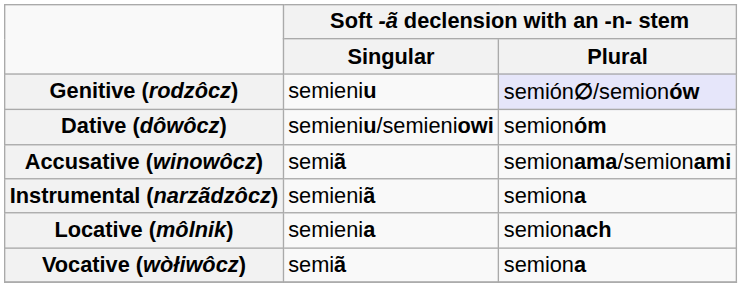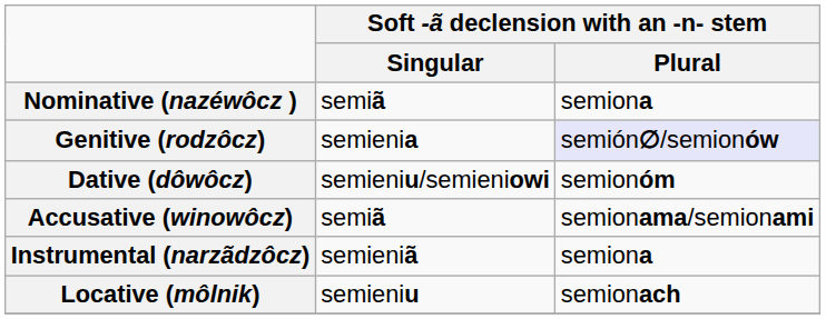+ row: Nominative (nazéwôcz ) | semiã | semiona
Genitive (rodzôcz) | Soft -ã declension with an -n- stem / Singular: semieniu -> semienia
Locative (môlnik) | Soft -ã declension with an -n- stem / Singular: semienia -> semieniu
- row: Vocative (wòłiwôcz) | semiã | semiona
